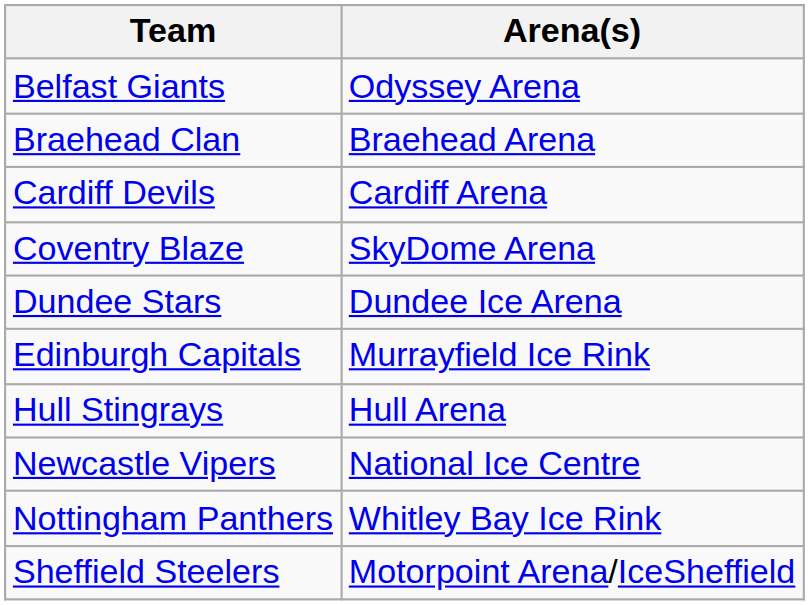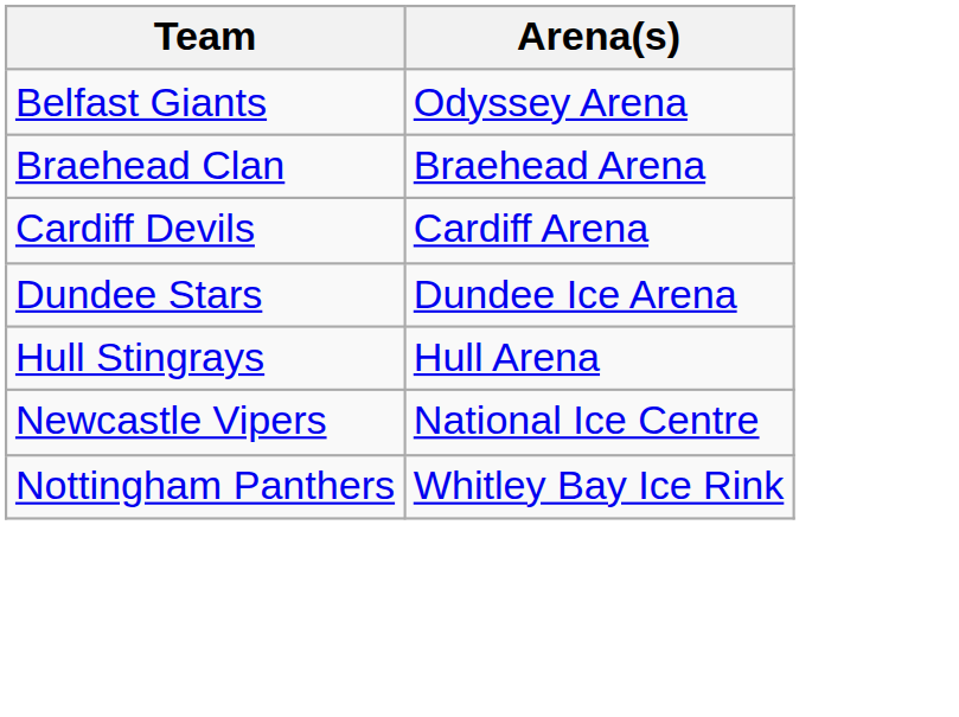- row: Coventry Blaze | SkyDome Arena
- row: Edinburgh Capitals | Murrayfield Ice Rink
- row: Sheffield Steelers | Motorpoint Arena/IceSheffield
